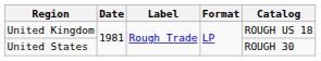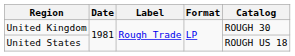United Kingdom | Catalog: ROUGH US 18 -> ROUGH 30
United States | Catalog: ROUGH 30 -> ROUGH US 18
